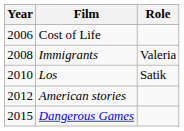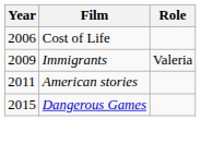Immigrants | Year: 2008 -> 2009
- row: 2010 | Los | Satik
American stories | Year: 2012 -> 2011
